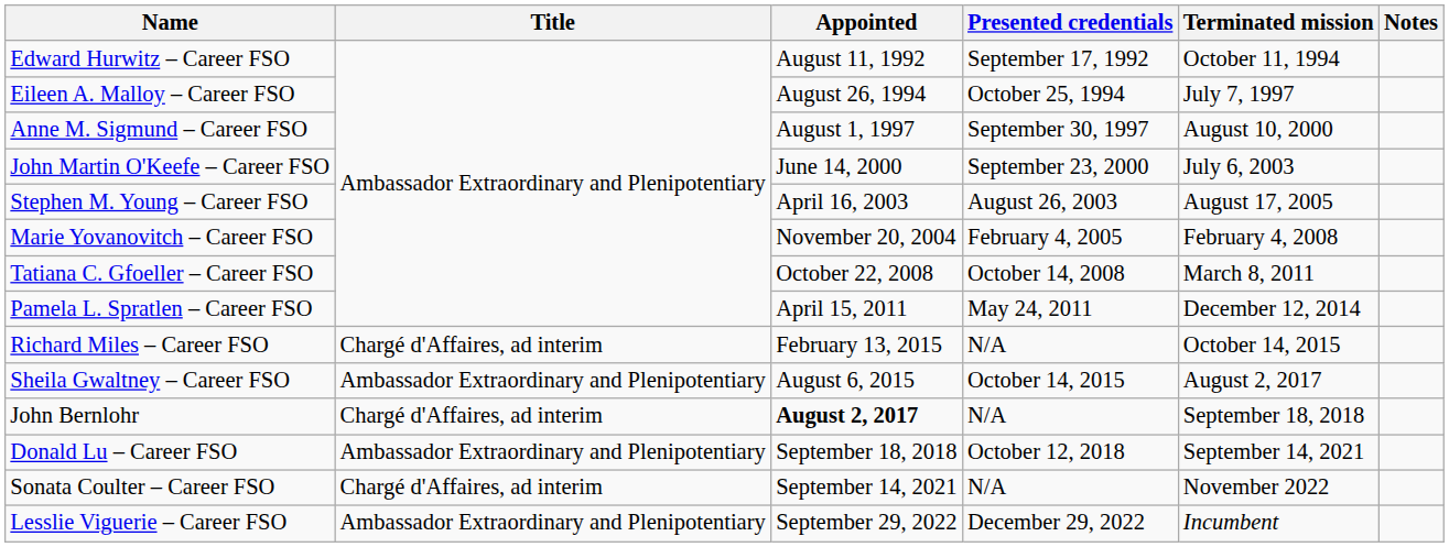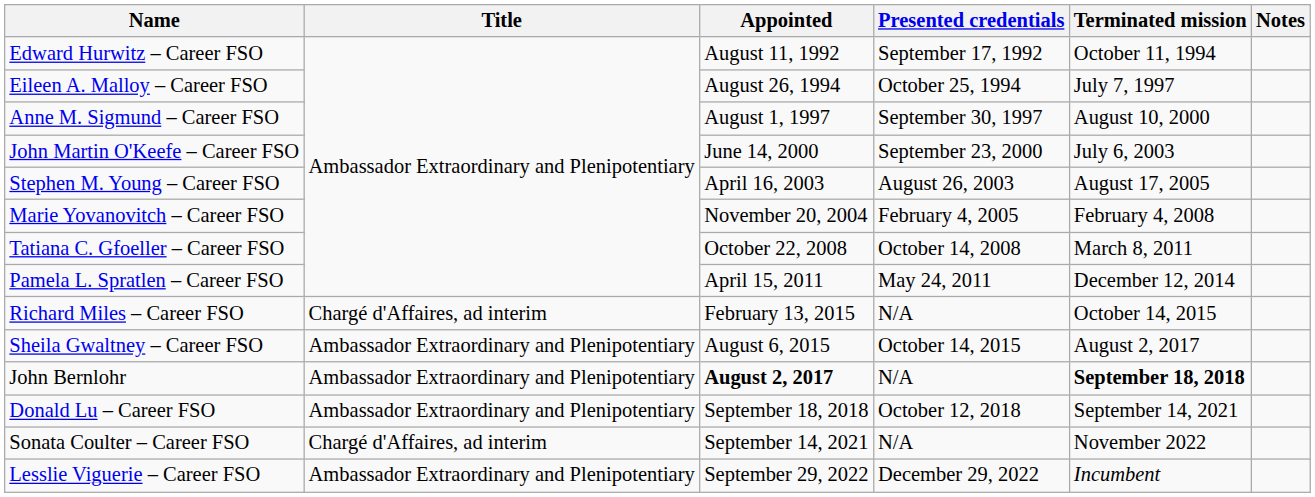John Bernlohr | Title: Chargé d'Affaires, ad interim -> Ambassador Extraordinary and Plenipotentiary
John Bernlohr | Terminated mission: normal -> bold
